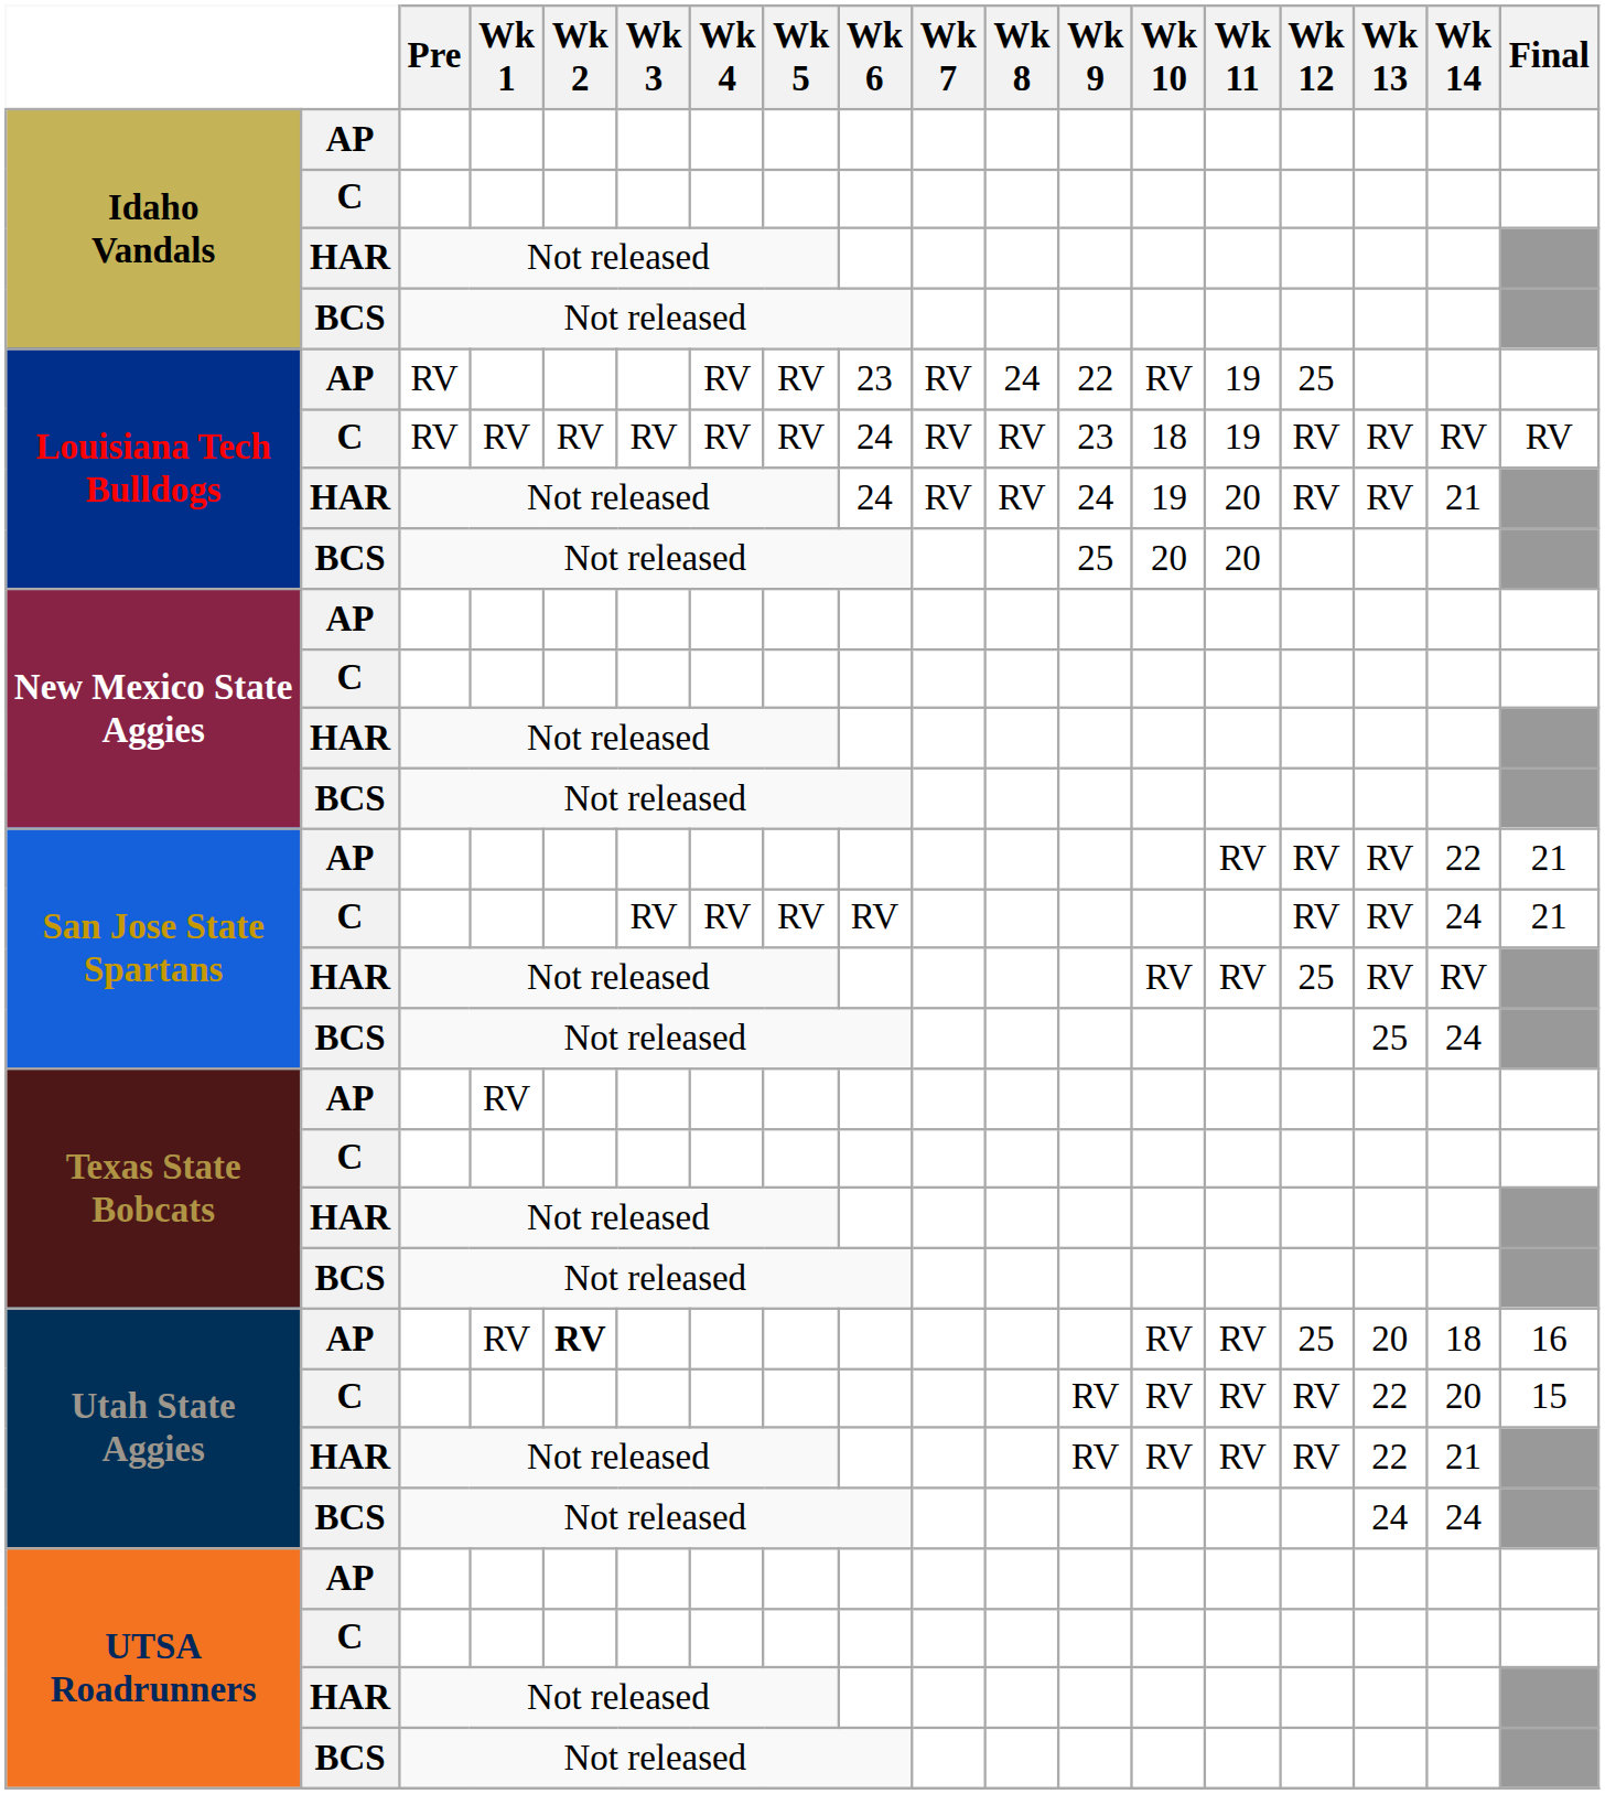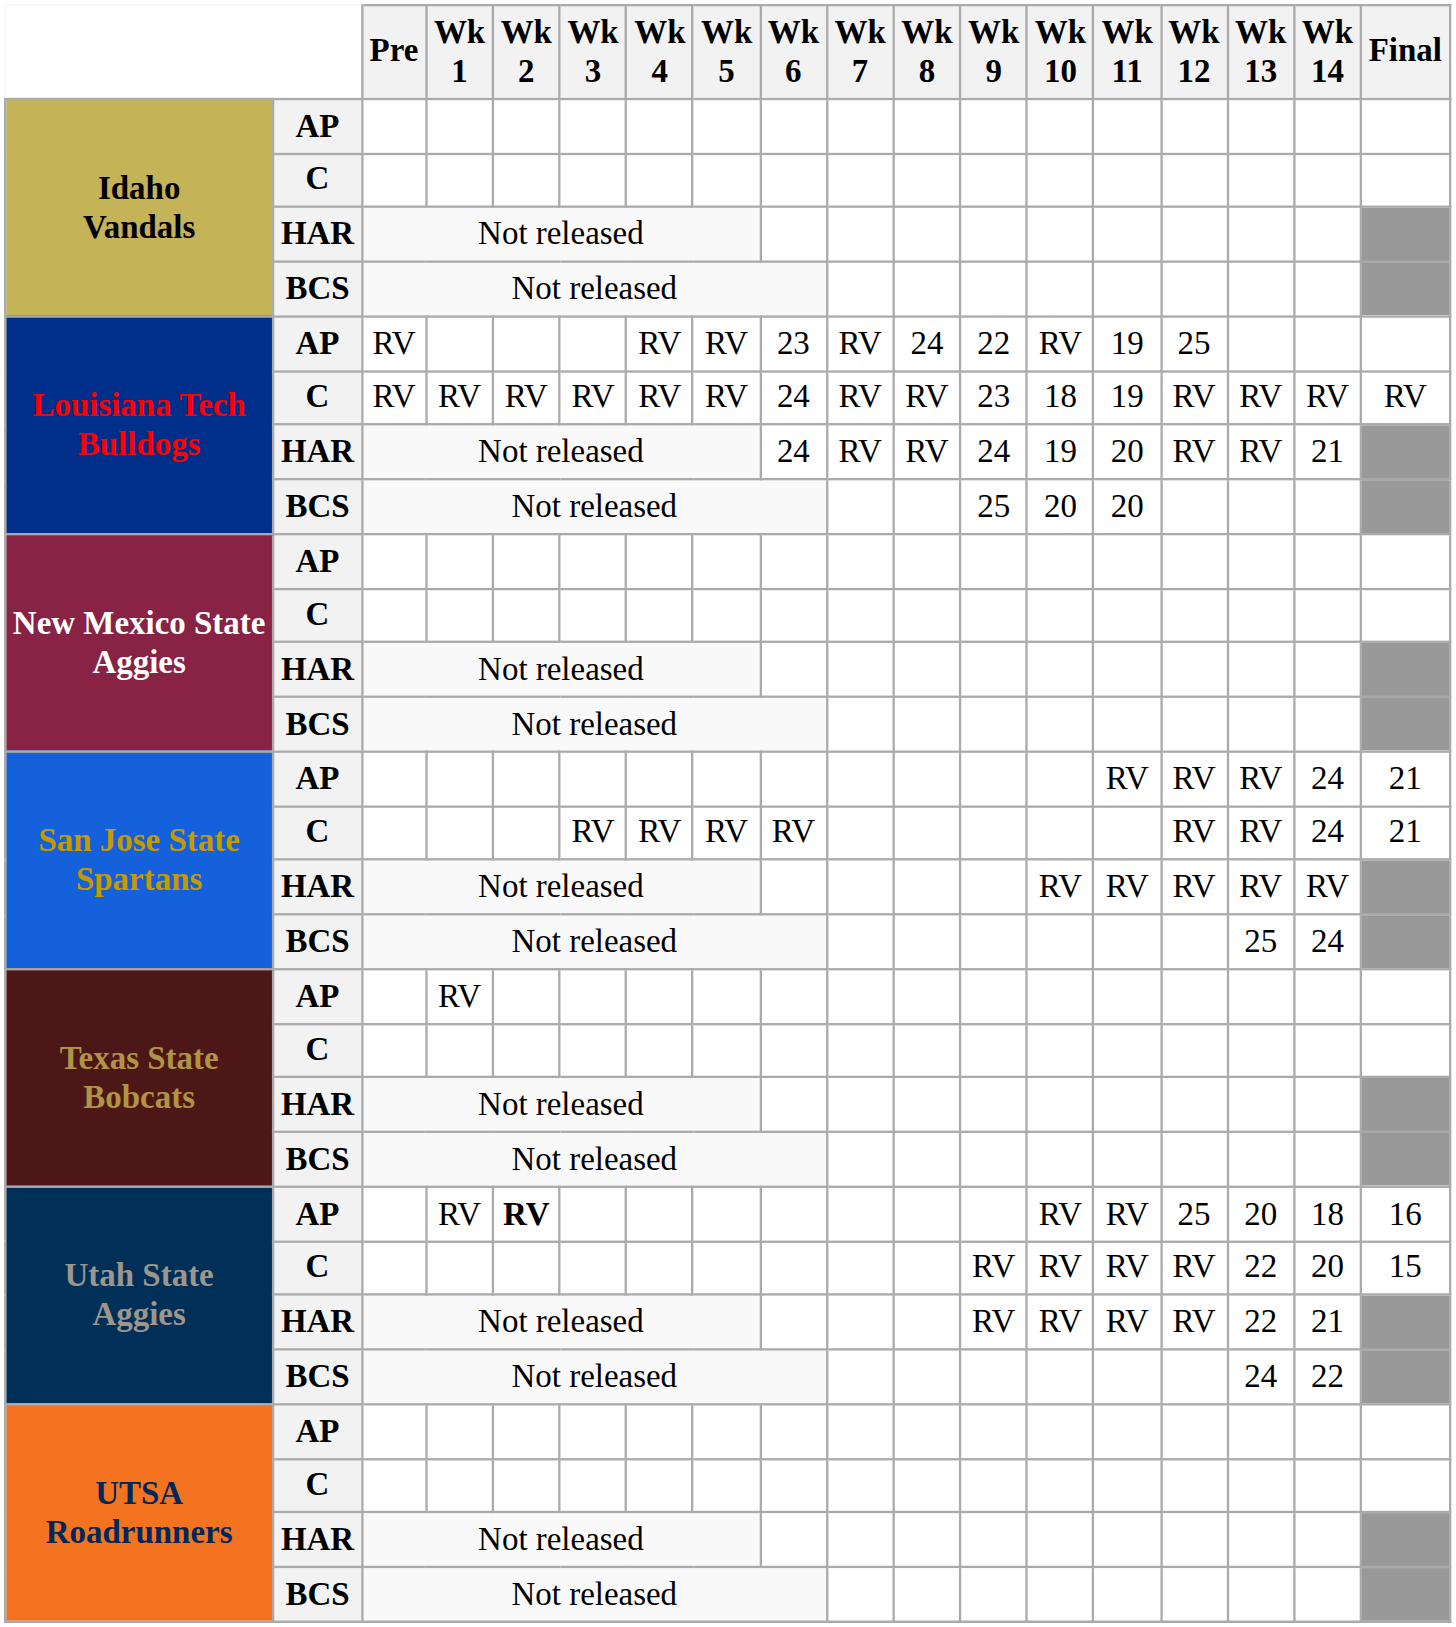San Jose State Spartans / AP | Wk 14: 22 -> 24
San Jose State Spartans / HAR | Wk 12: 25 -> RV
Utah State Aggies / BCS | Wk 14: 24 -> 22
